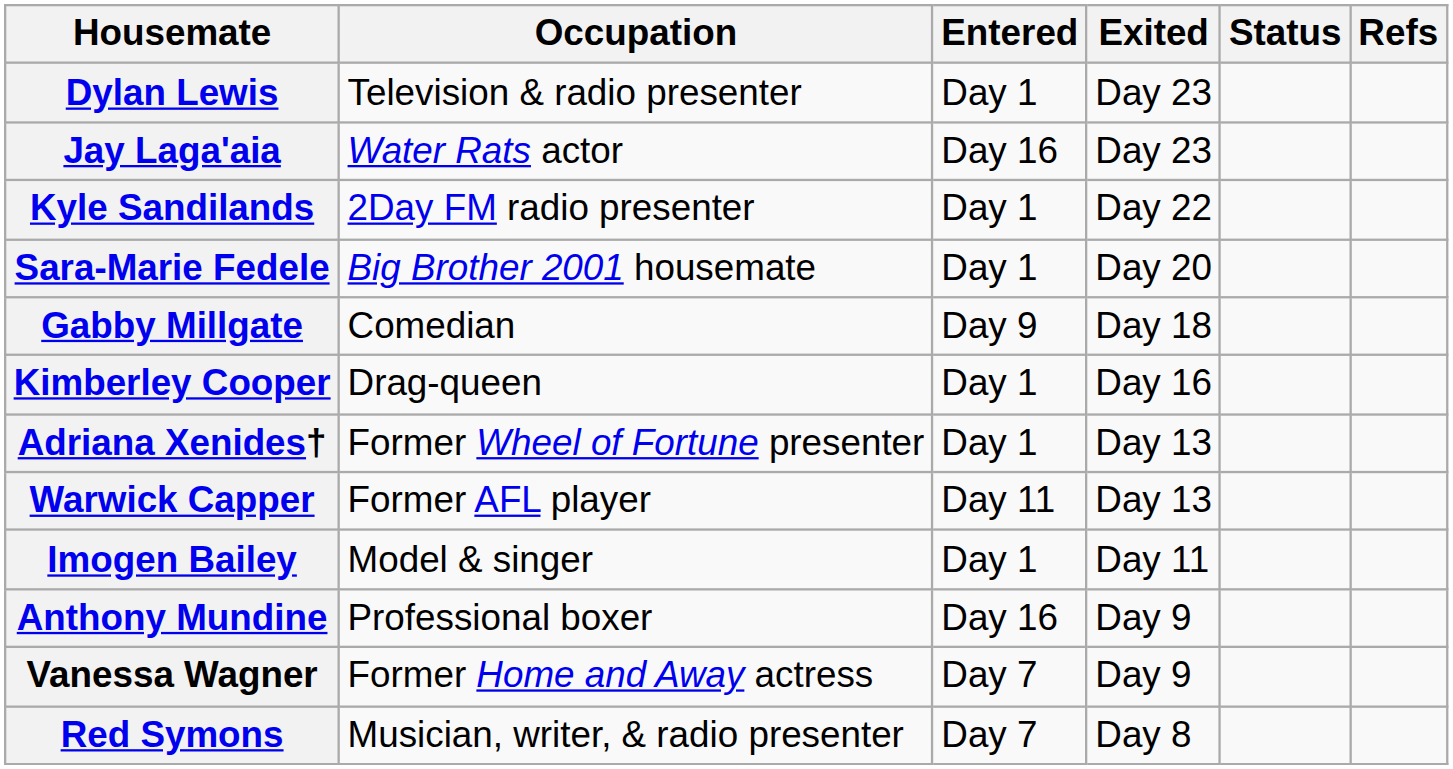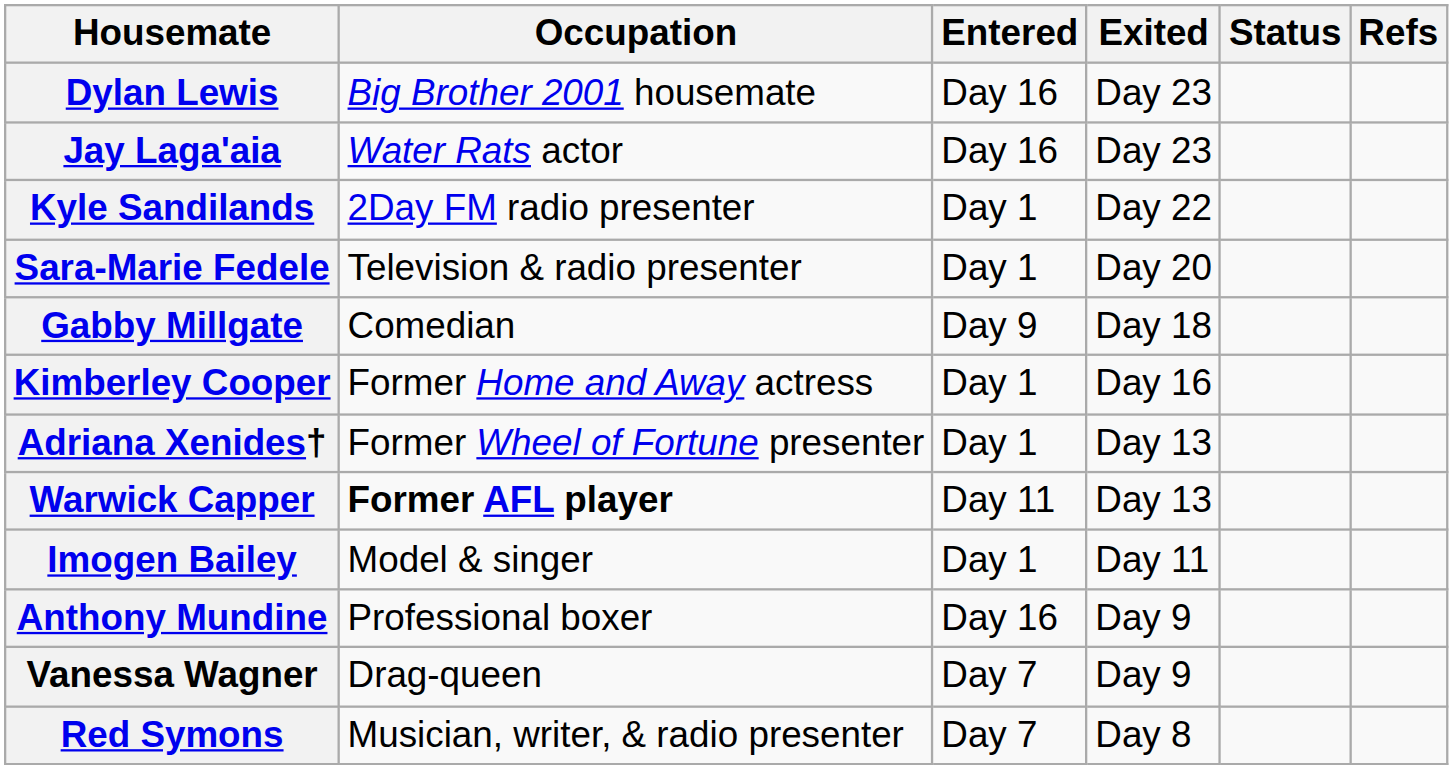Dylan Lewis | Occupation: Television & radio presenter -> Big Brother 2001 housemate
Dylan Lewis | Entered: Day 1 -> Day 16
Sara-Marie Fedele | Occupation: Big Brother 2001 housemate -> Television & radio presenter
Kimberley Cooper | Occupation: Drag-queen -> Former Home and Away actress
Warwick Capper | Occupation: normal -> bold
Vanessa Wagner | Occupation: Former Home and Away actress -> Drag-queen
